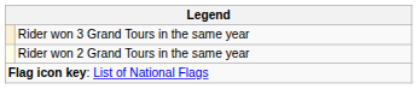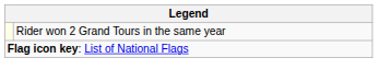- row: Rider won 3 Grand Tours in the same year
